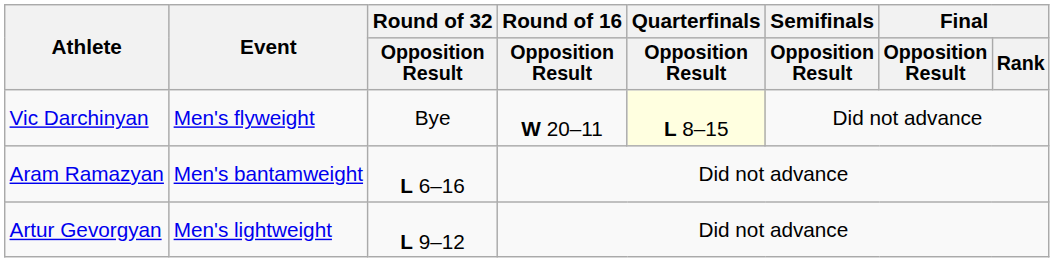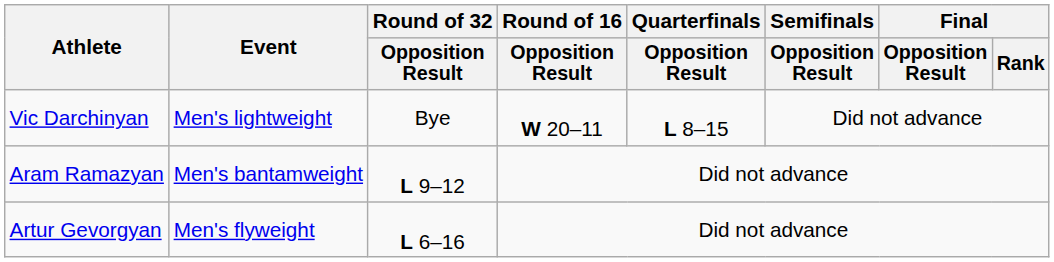Vic Darchinyan | Event: Men's flyweight -> Men's lightweight
Vic Darchinyan | Quarterfinals / Opposition Result: lightyellow background -> no background
Aram Ramazyan | Round of 32 / Opposition Result: L 6–16 -> L 9–12
Artur Gevorgyan | Event: Men's lightweight -> Men's flyweight
Artur Gevorgyan | Round of 32 / Opposition Result: L 9–12 -> L 6–16
